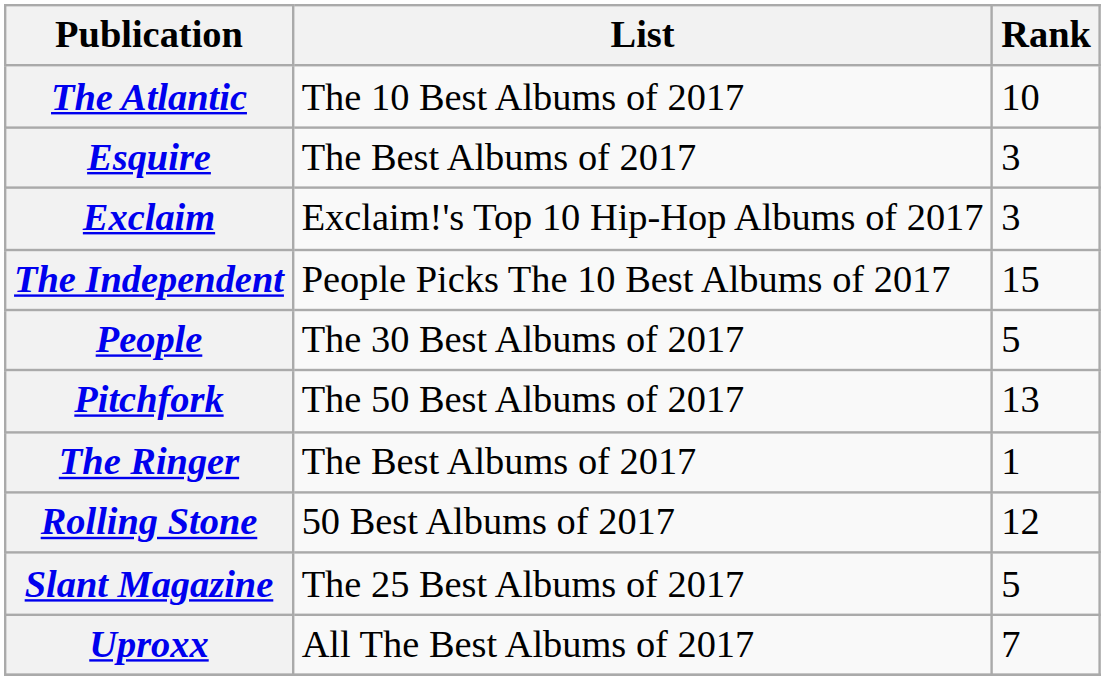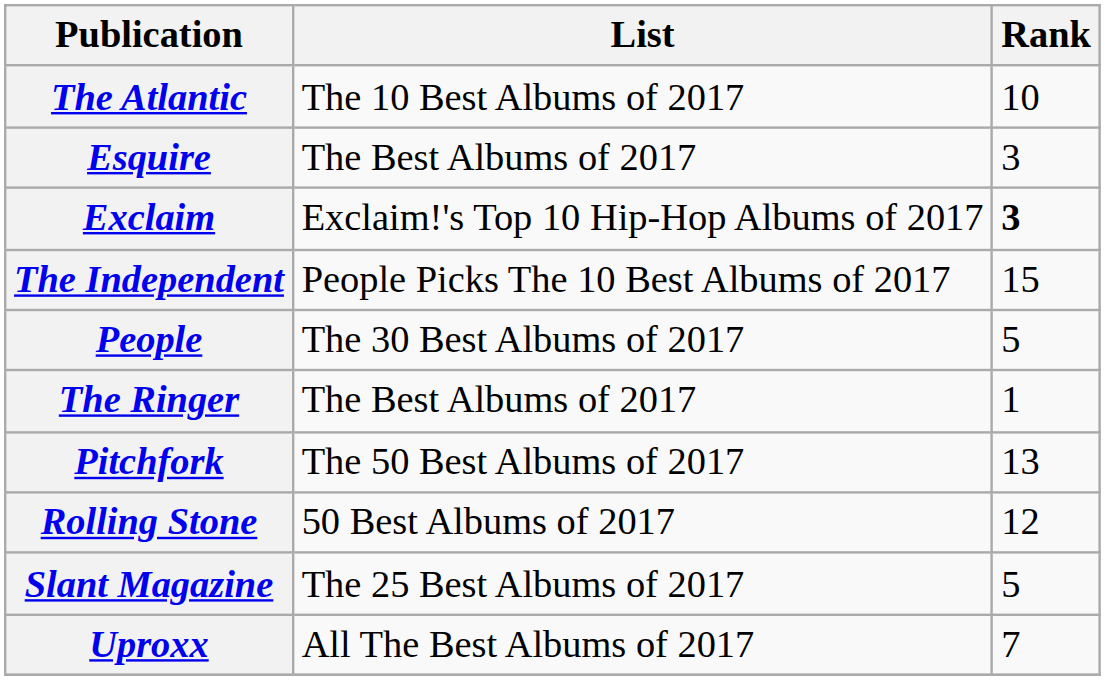Exclaim | Rank: normal -> bold
rows swapped: Pitchfork <-> The Ringer
